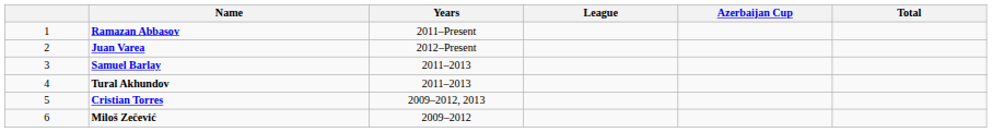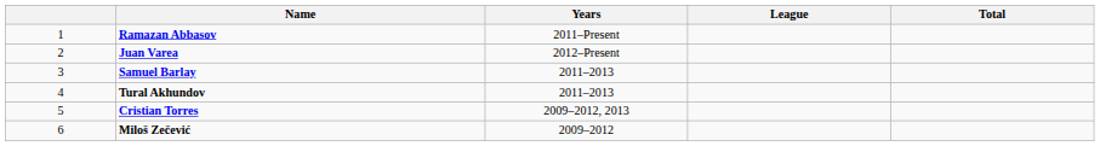- column: Azerbaijan Cup
